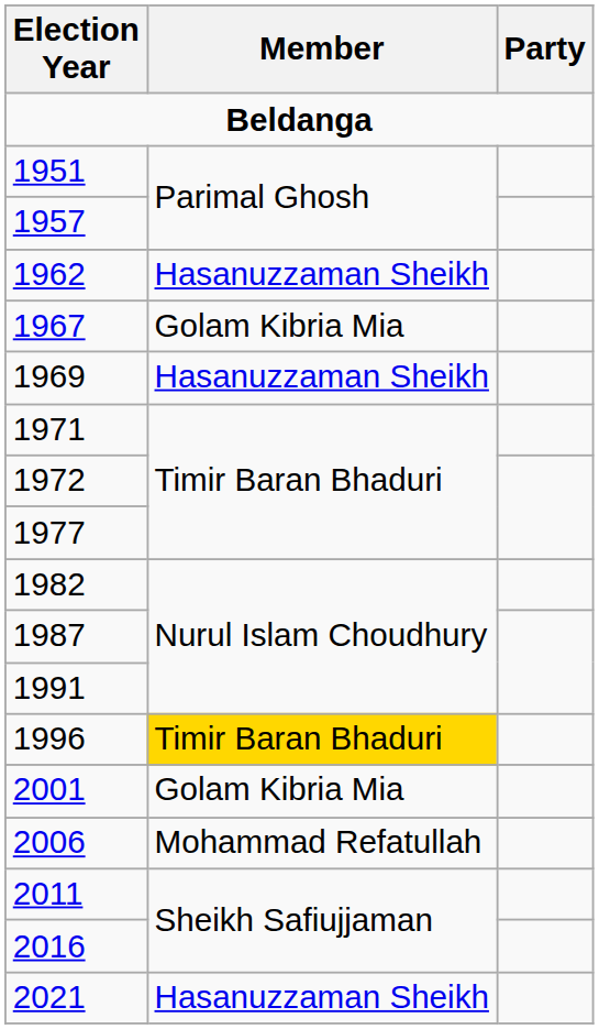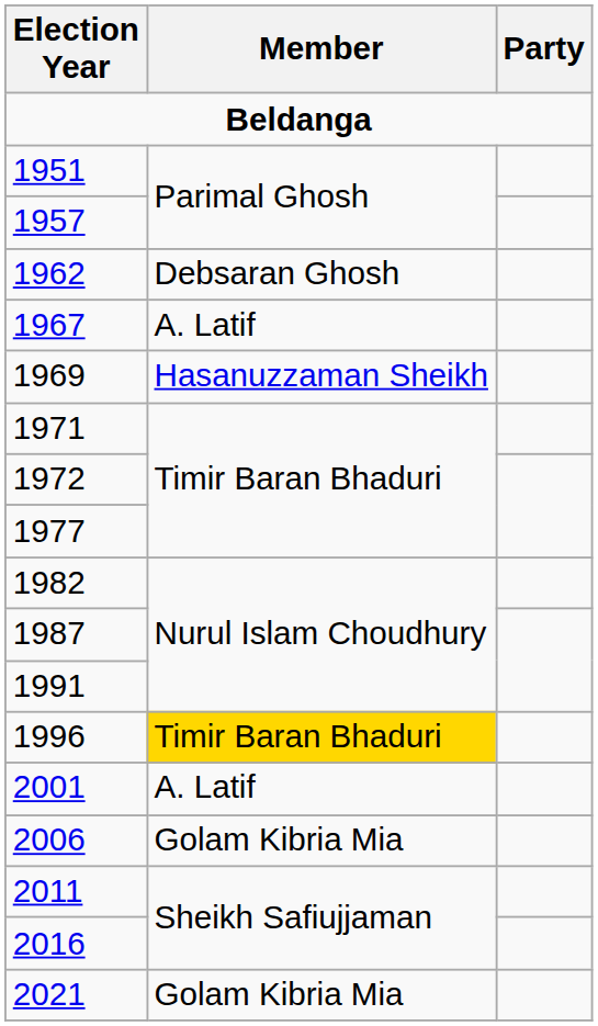1962 | Member: Hasanuzzaman Sheikh -> Debsaran Ghosh
1967 | Member: Golam Kibria Mia -> A. Latif
2001 | Member: Golam Kibria Mia -> A. Latif
2006 | Member: Mohammad Refatullah -> Golam Kibria Mia
2021 | Member: Hasanuzzaman Sheikh -> Golam Kibria Mia
